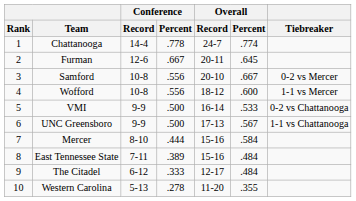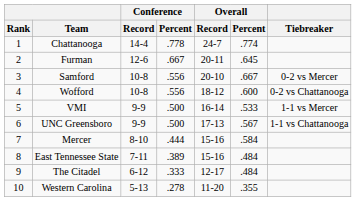Wofford | Tiebreaker: 1-1 vs Mercer -> 0-2 vs Chattanooga
VMI | Tiebreaker: 0-2 vs Chattanooga -> 1-1 vs Mercer
